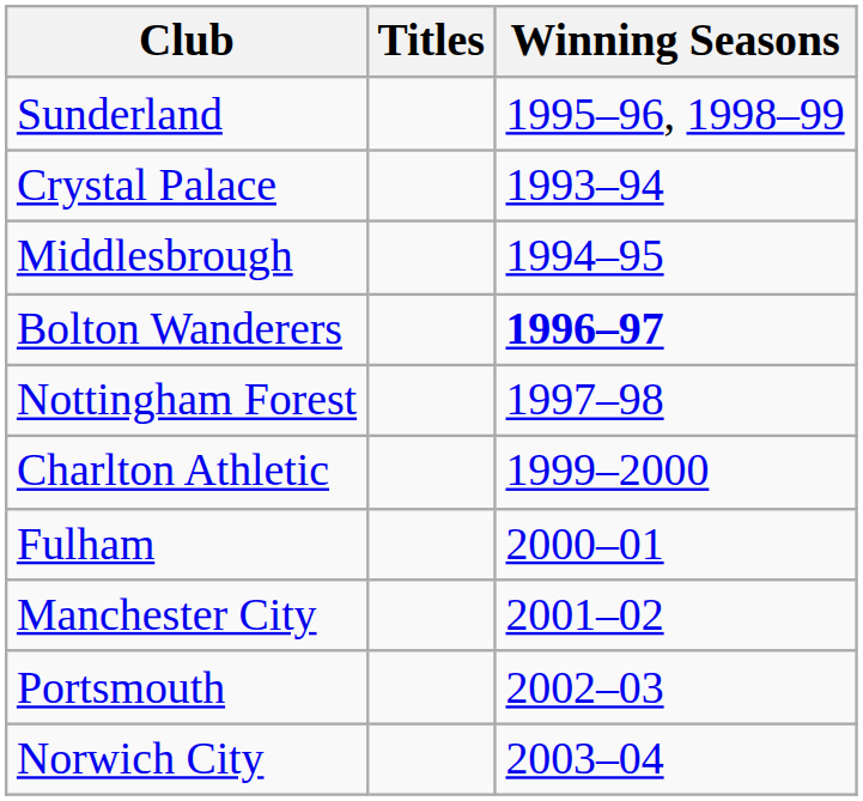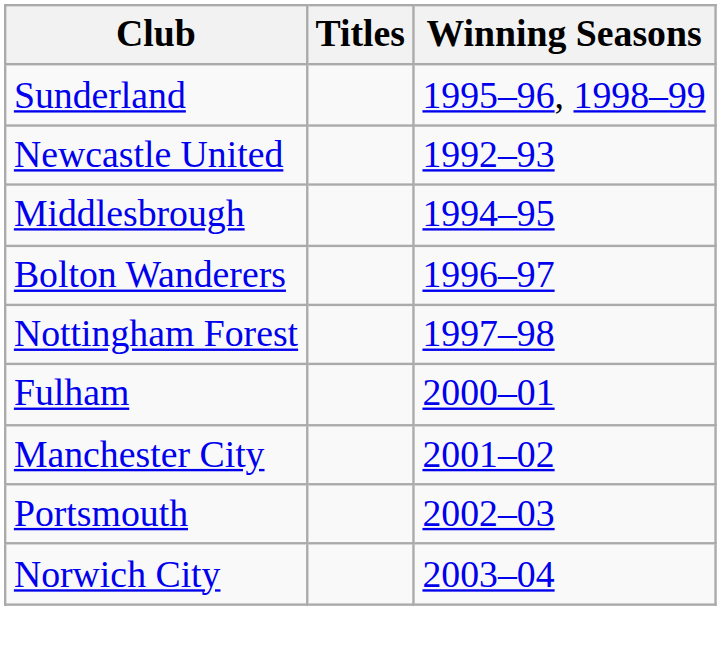+ row: Newcastle United | 1992–93
- row: Crystal Palace | 1993–94
Bolton Wanderers | Winning Seasons: bold -> normal
- row: Charlton Athletic | 1999–2000
